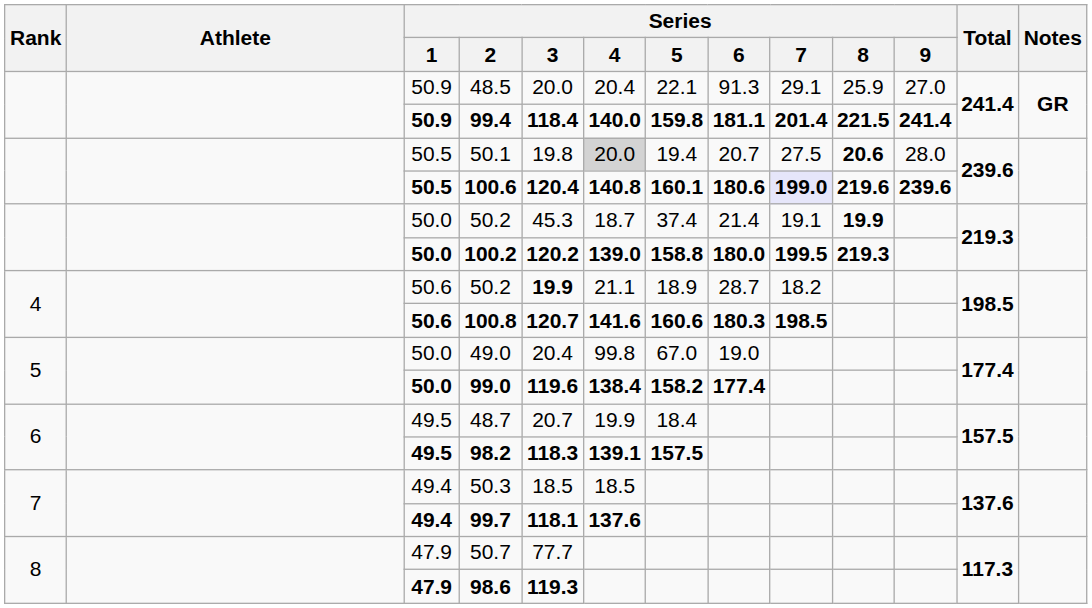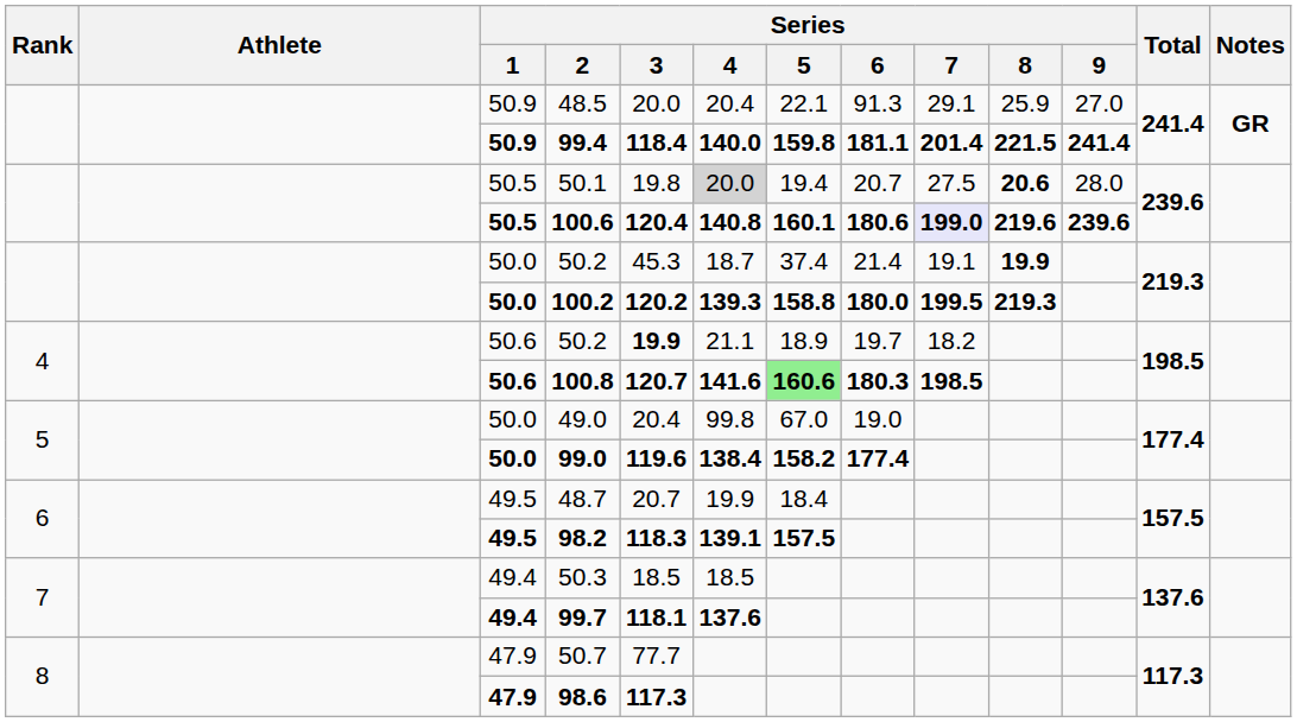100.2 | Series / 4: 139.0 -> 139.3
50.6 / 50.2 | Series / 6: 28.7 -> 19.7
100.8 | Series / 5: no background -> lightgreen background
98.6 | Series / 3: 119.3 -> 117.3
